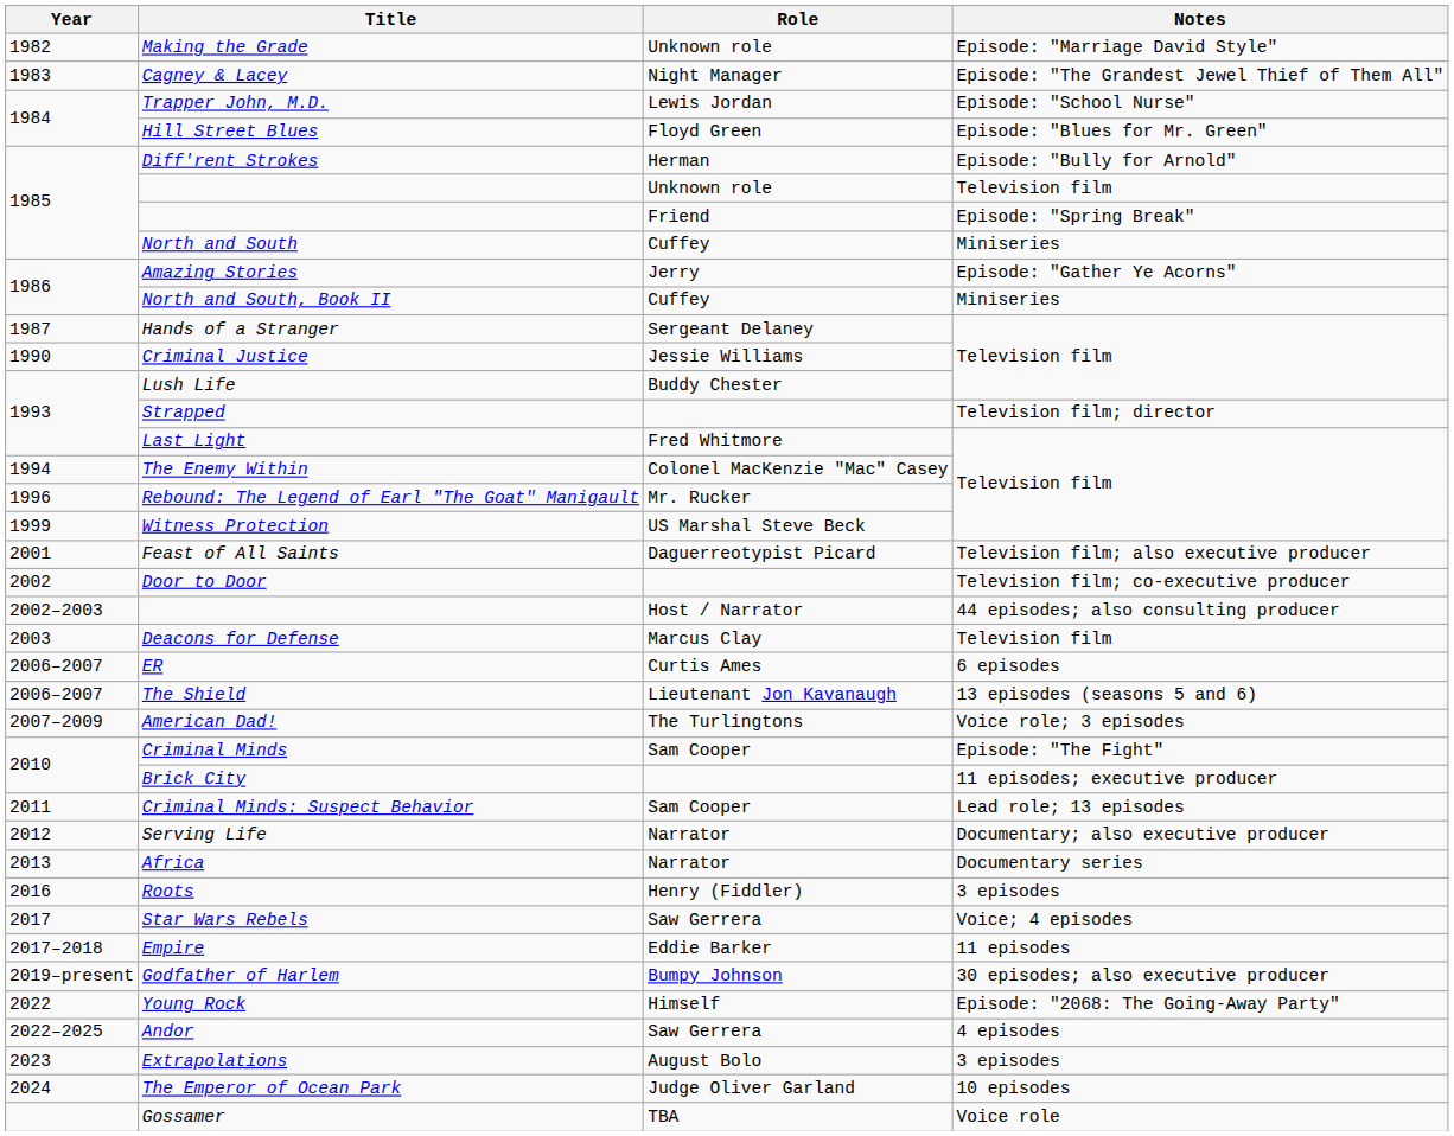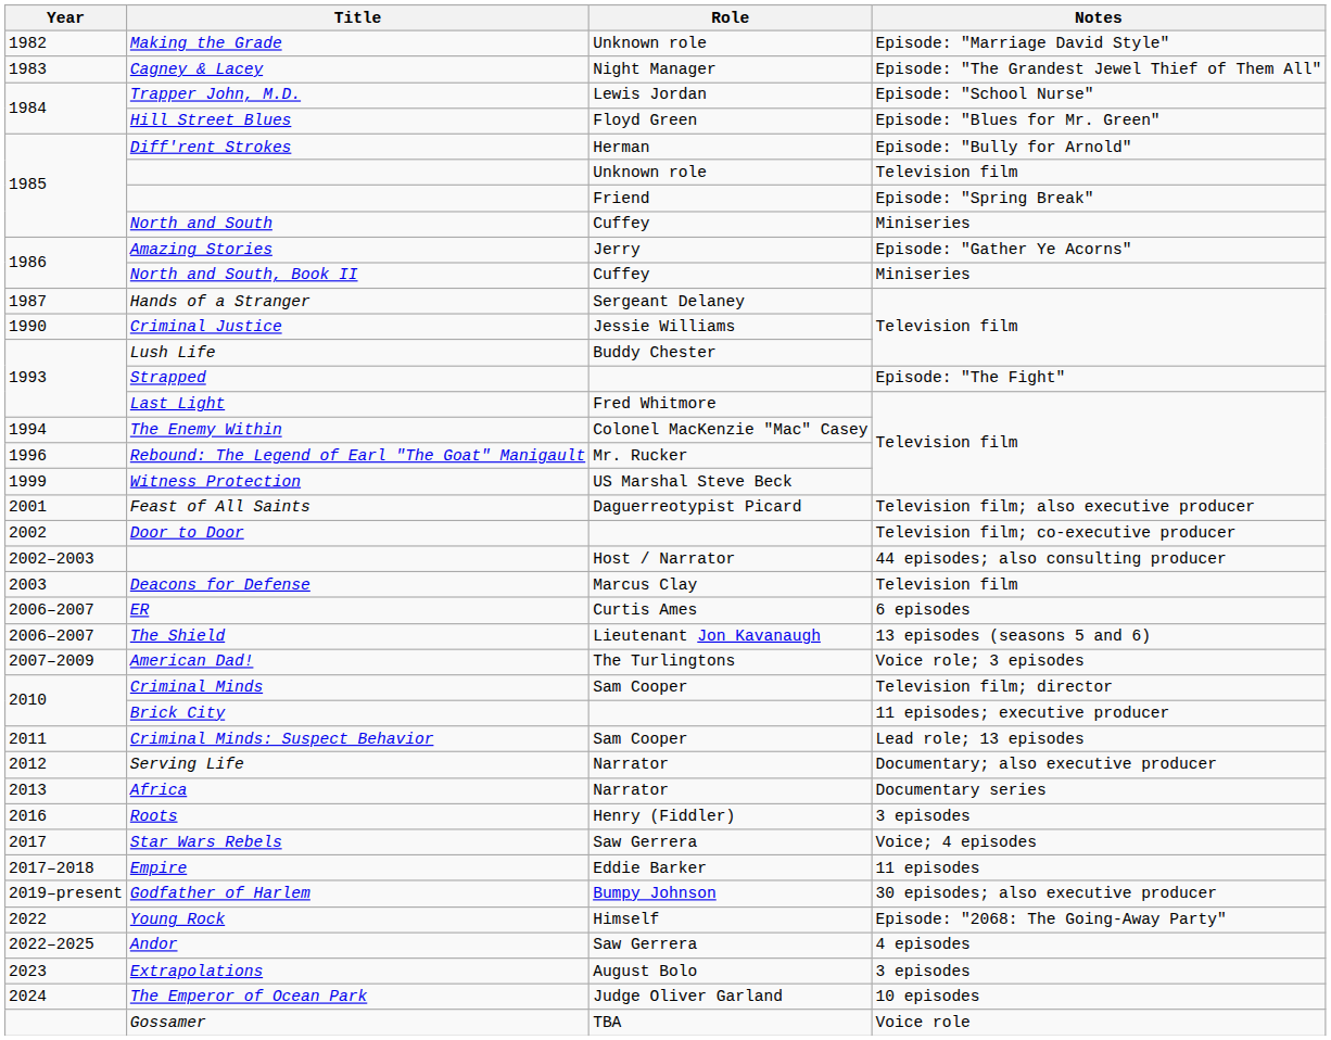Strapped | Notes: Television film; director -> Episode: "The Fight"
Criminal Minds | Notes: Episode: "The Fight" -> Television film; director
